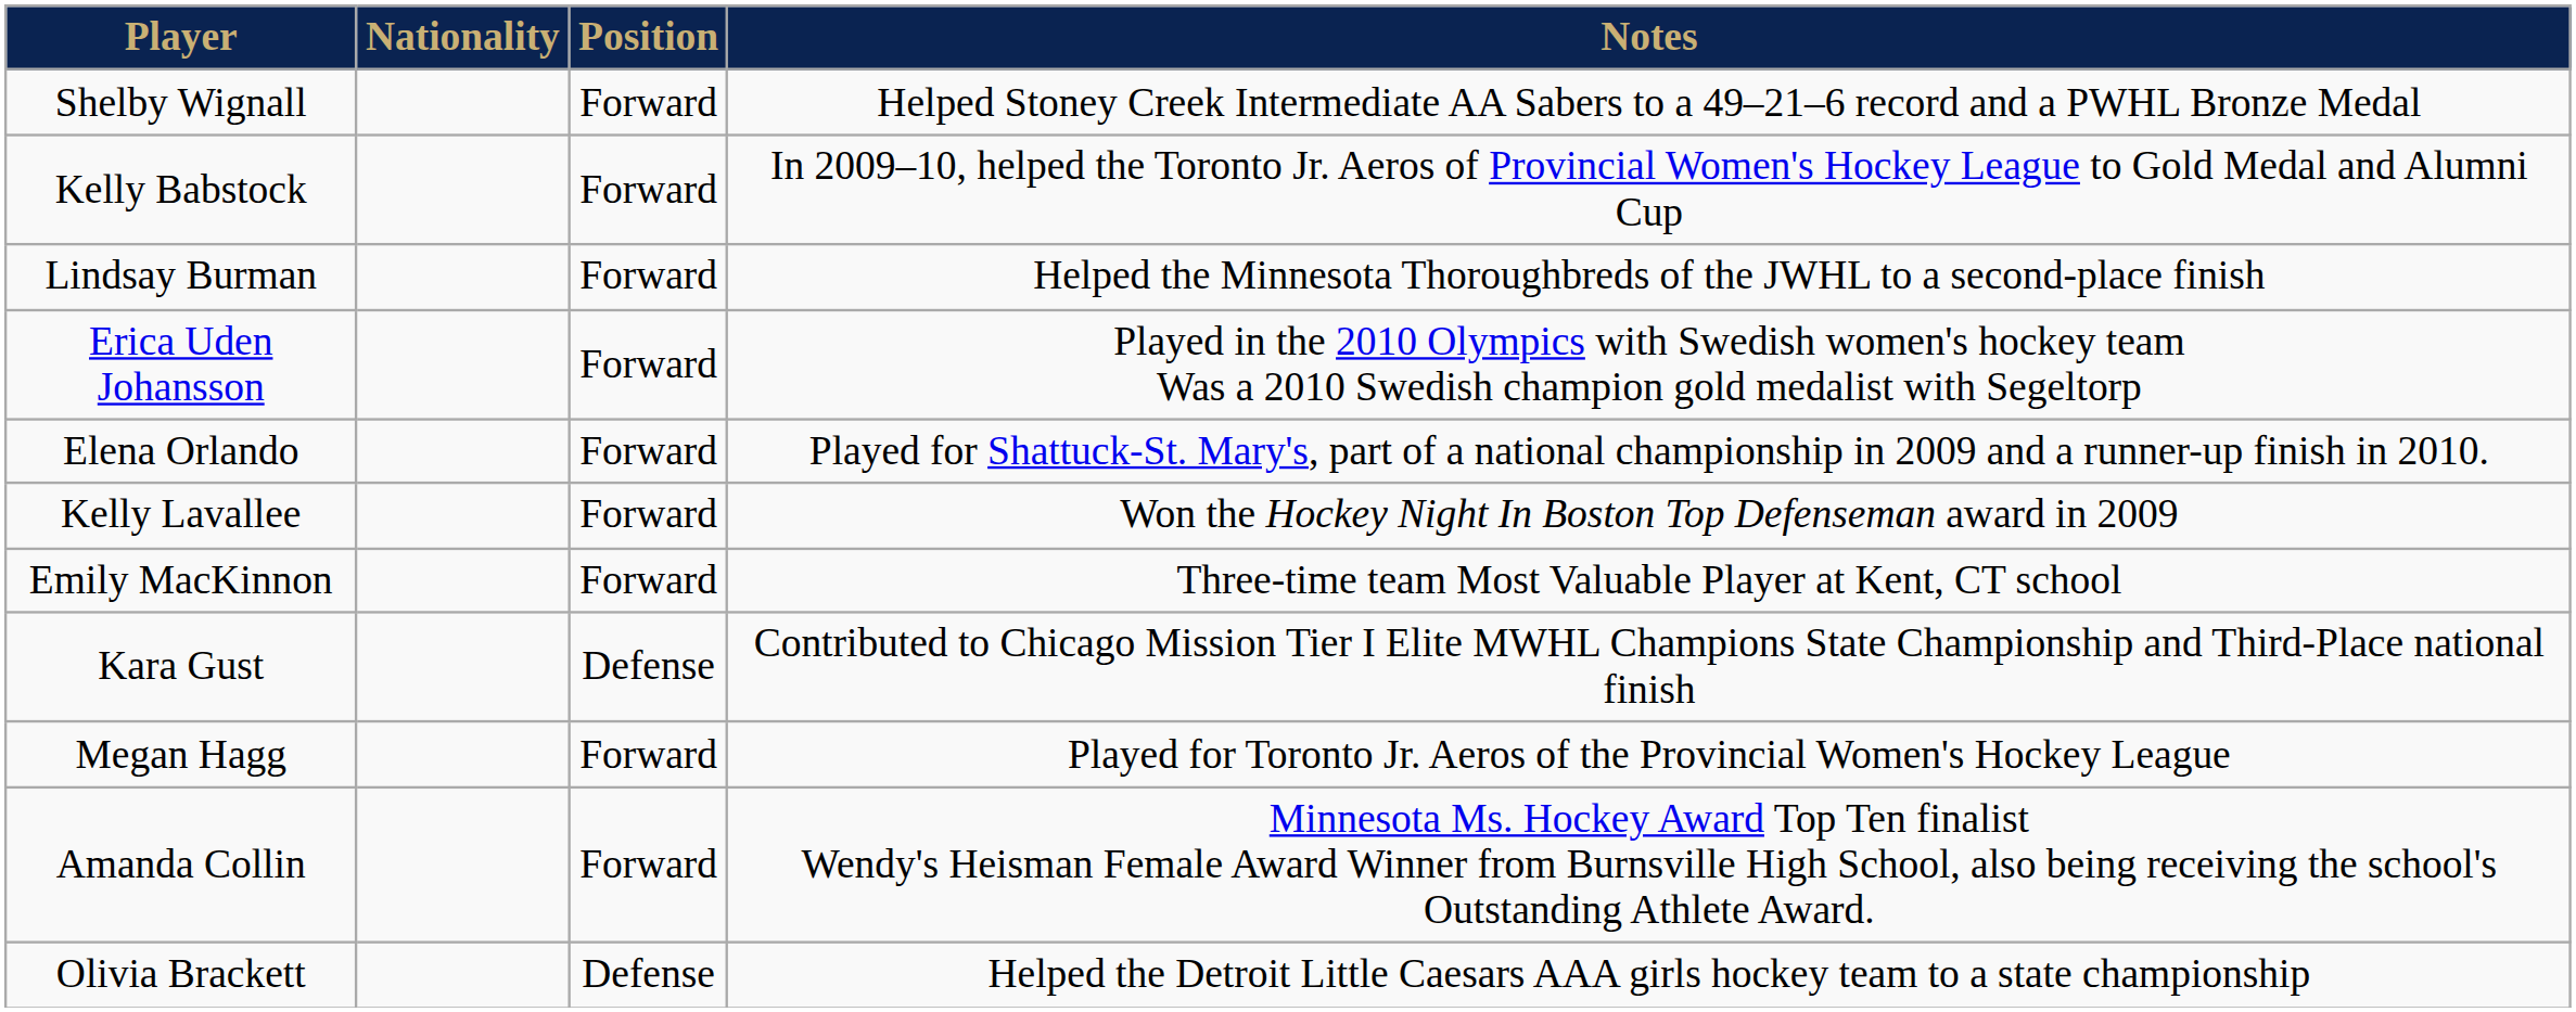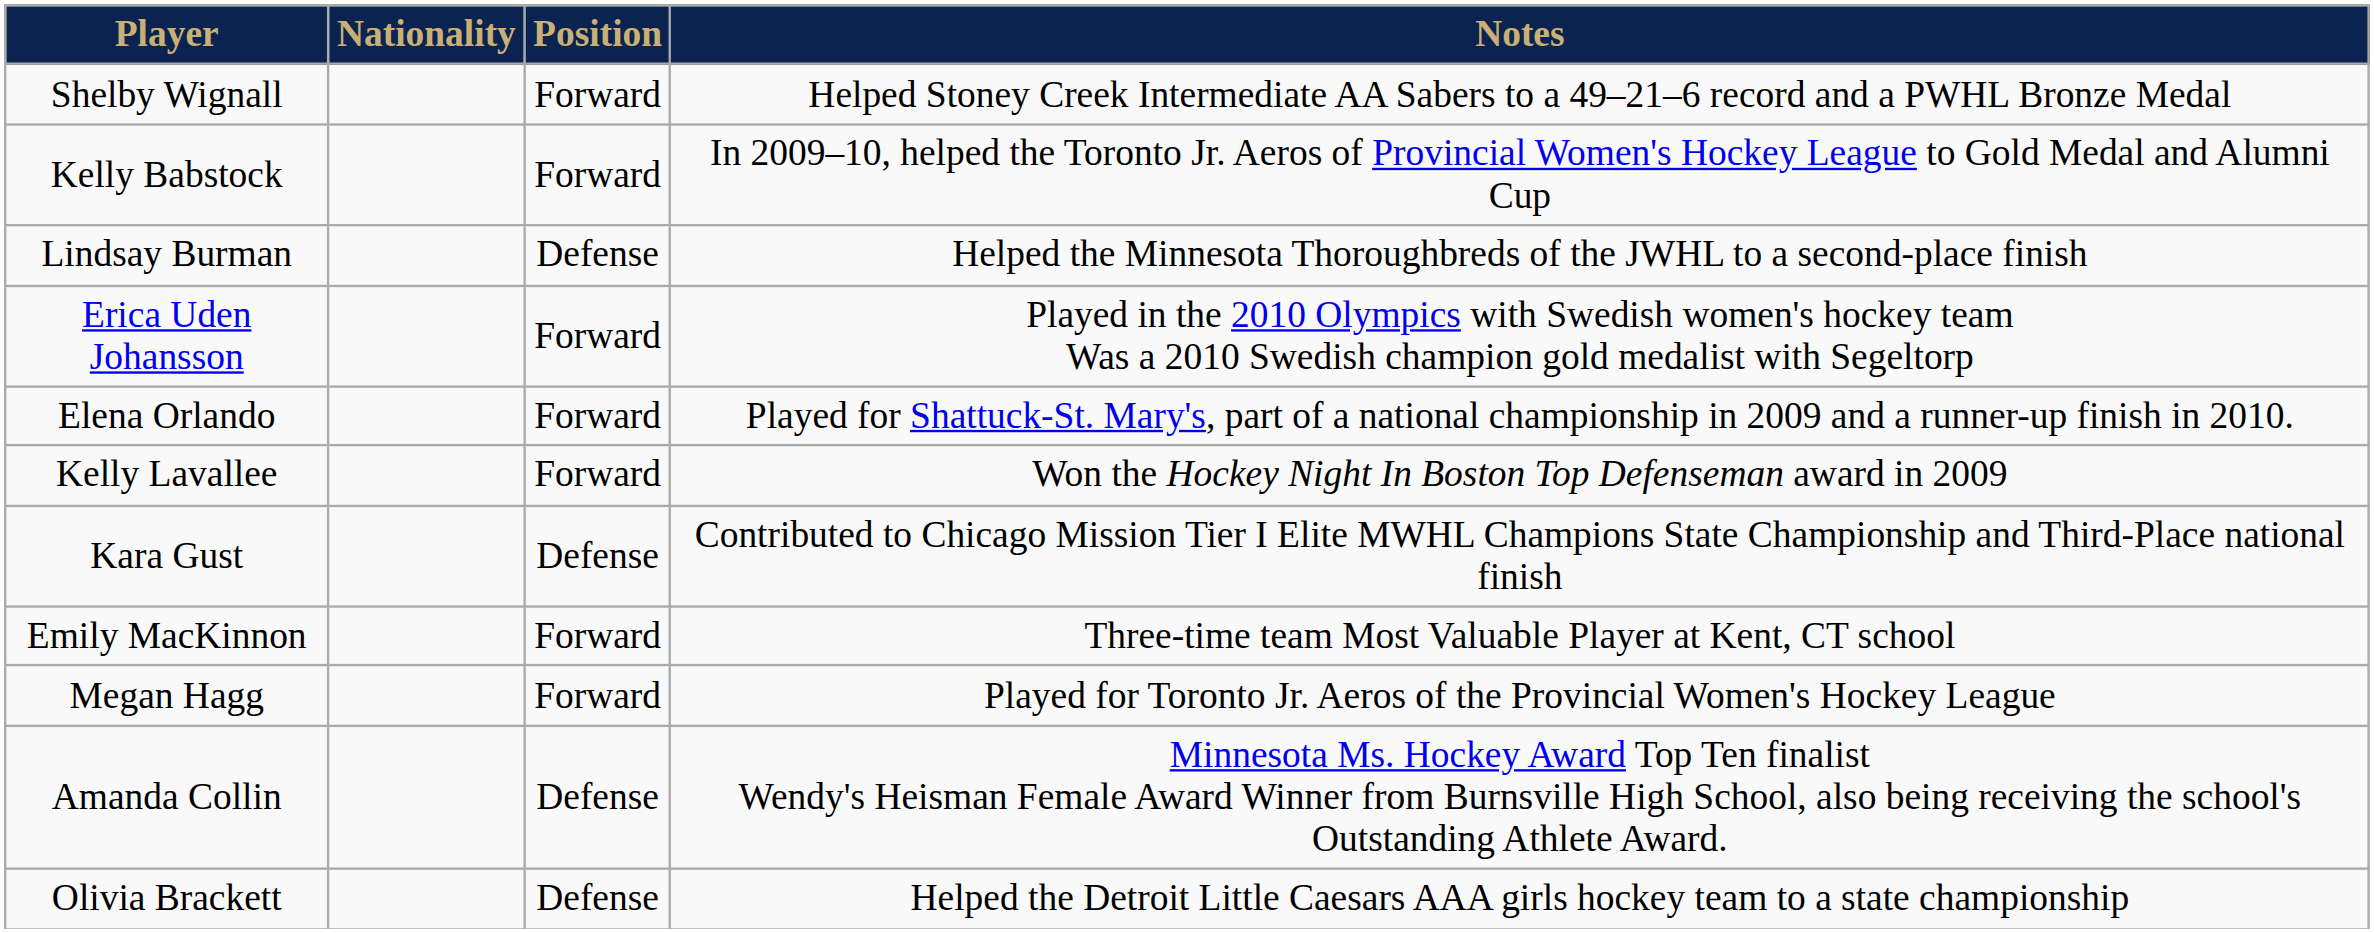Lindsay Burman | Position: Forward -> Defense
rows swapped: Emily MacKinnon <-> Kara Gust
Amanda Collin | Position: Forward -> Defense
